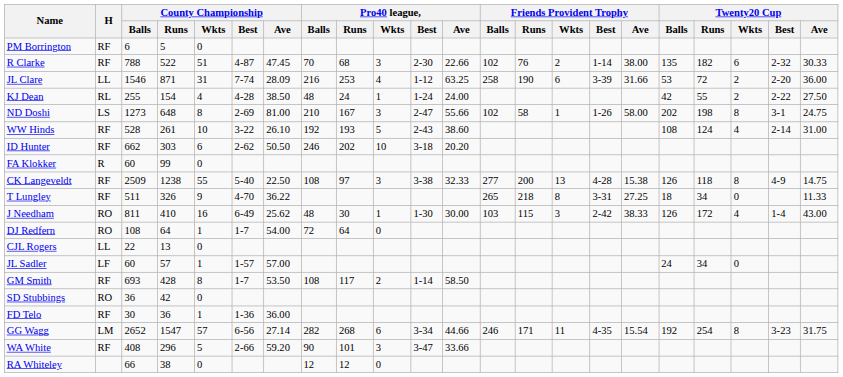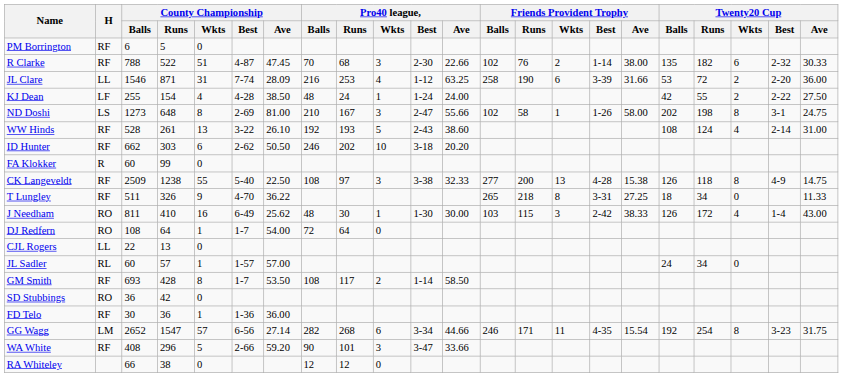KJ Dean | H: RL -> LF
WW Hinds | County Championship / Wkts: 10 -> 13
JL Sadler | H: LF -> RL
